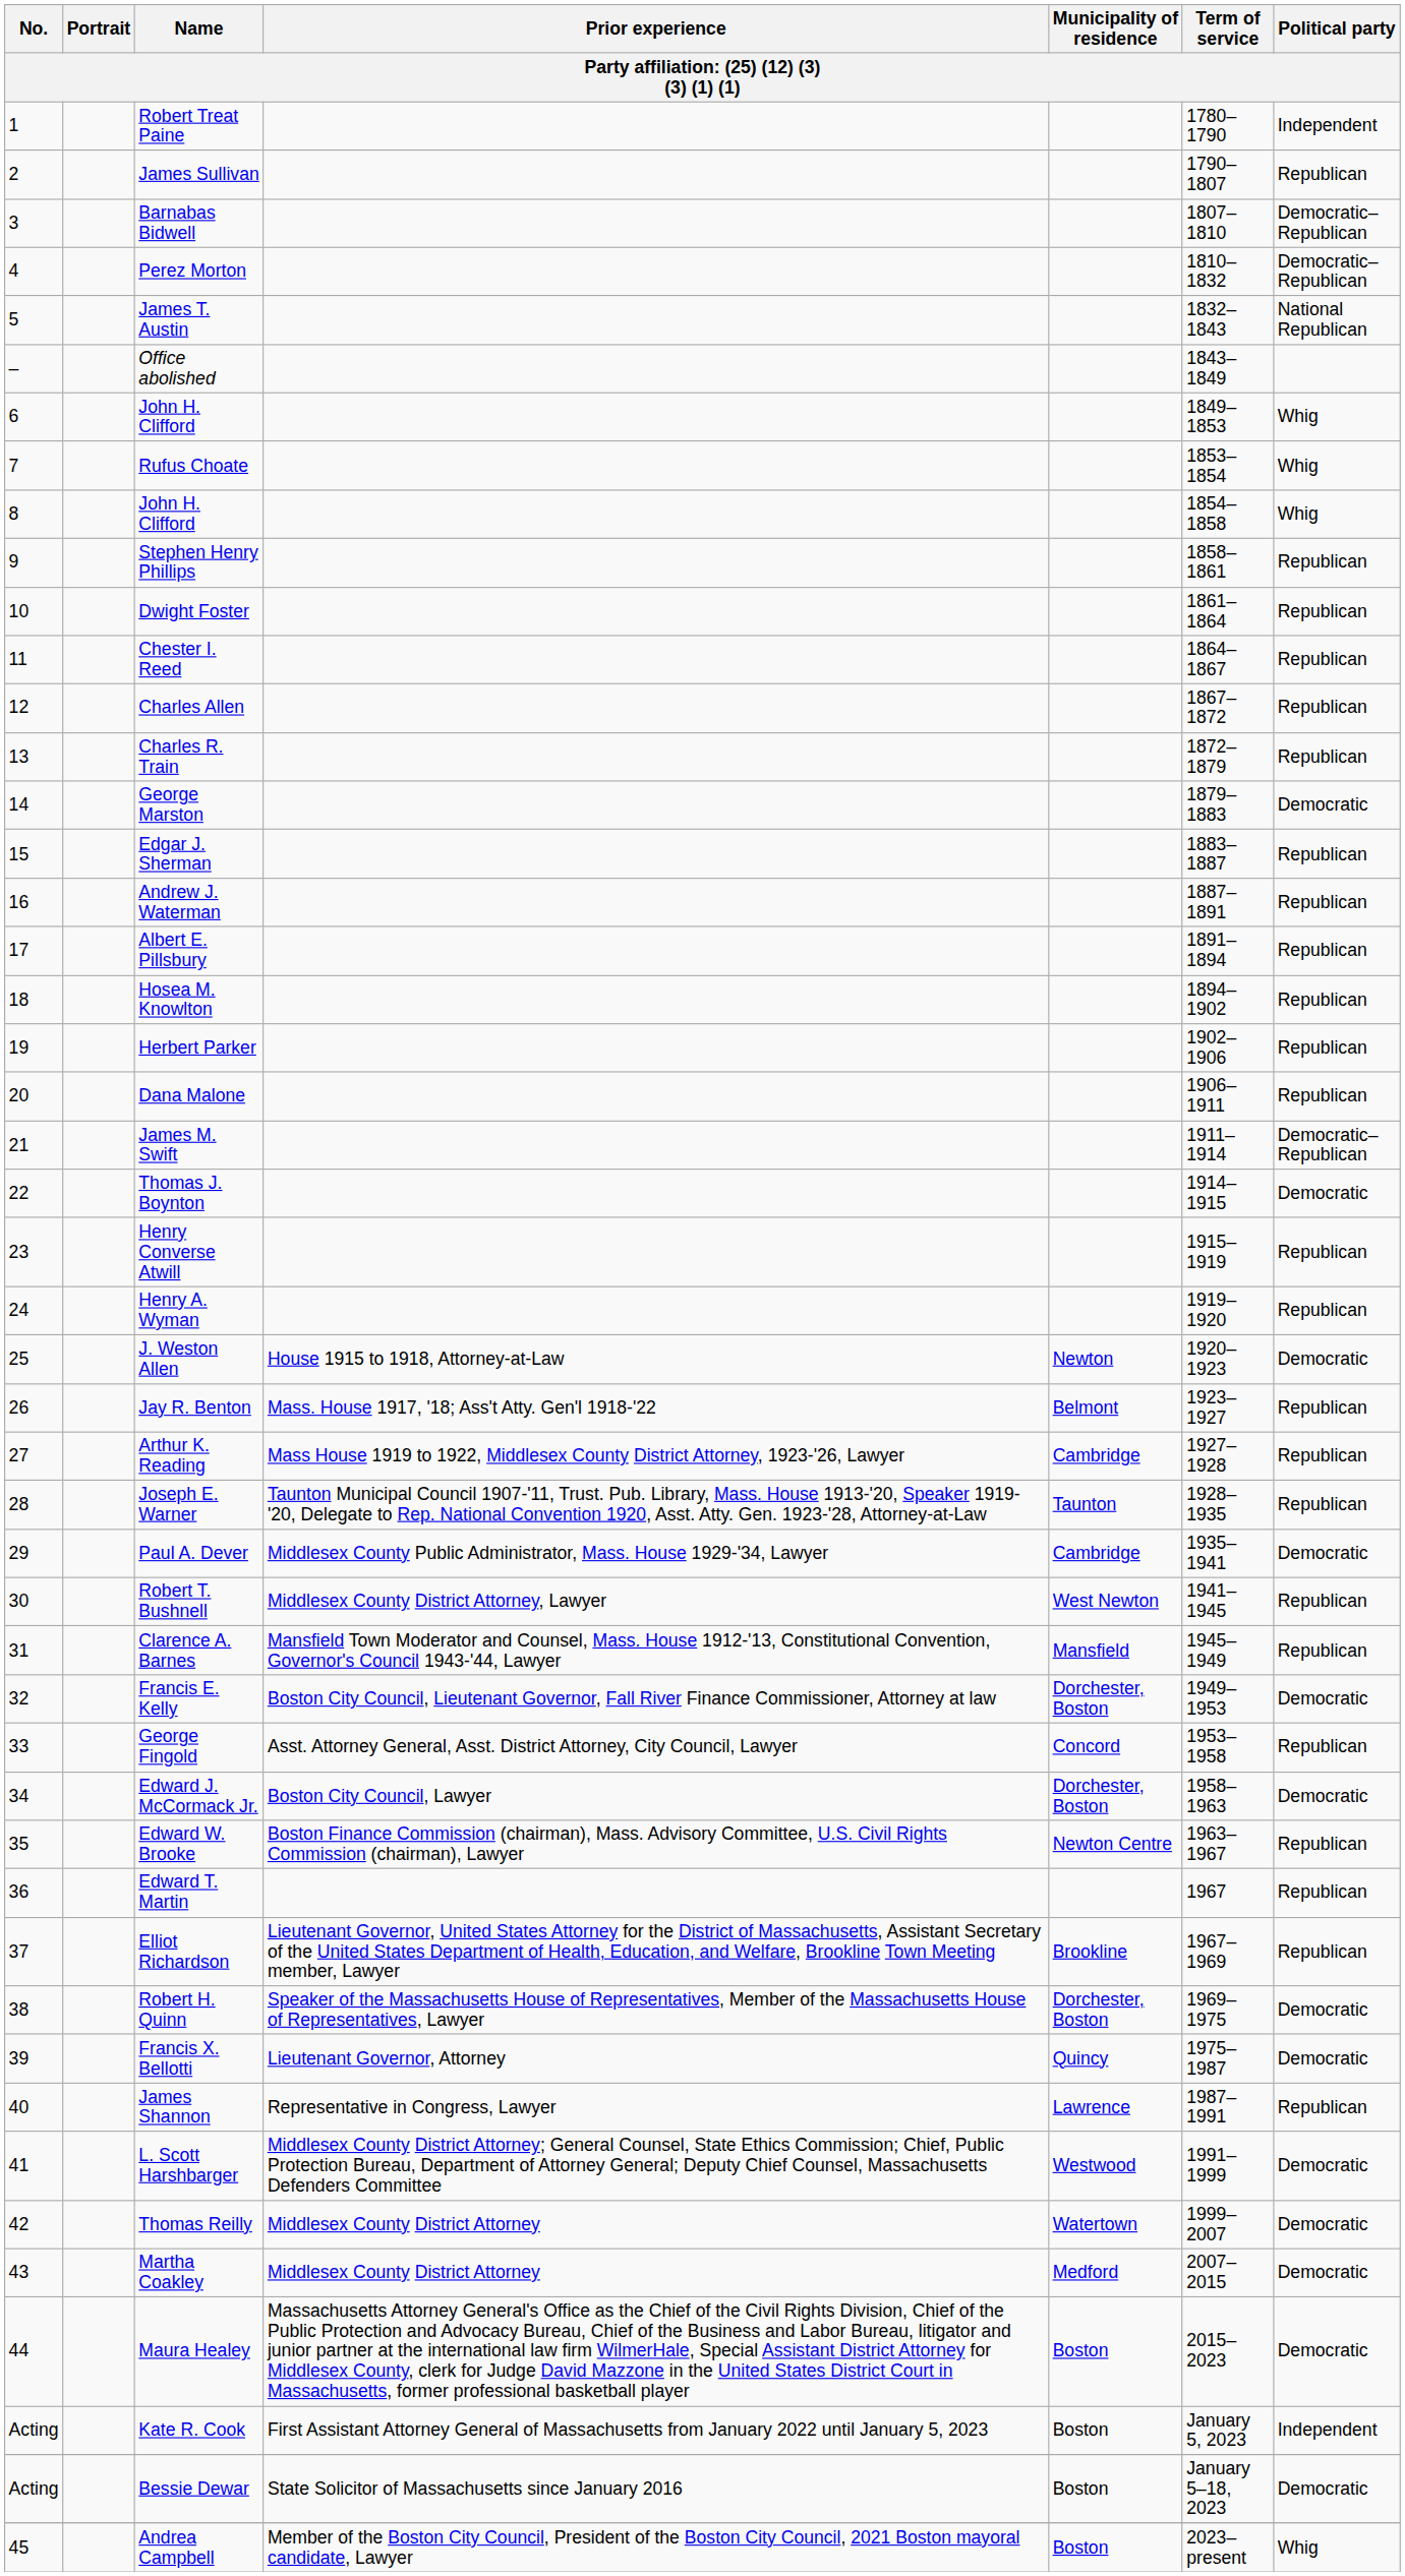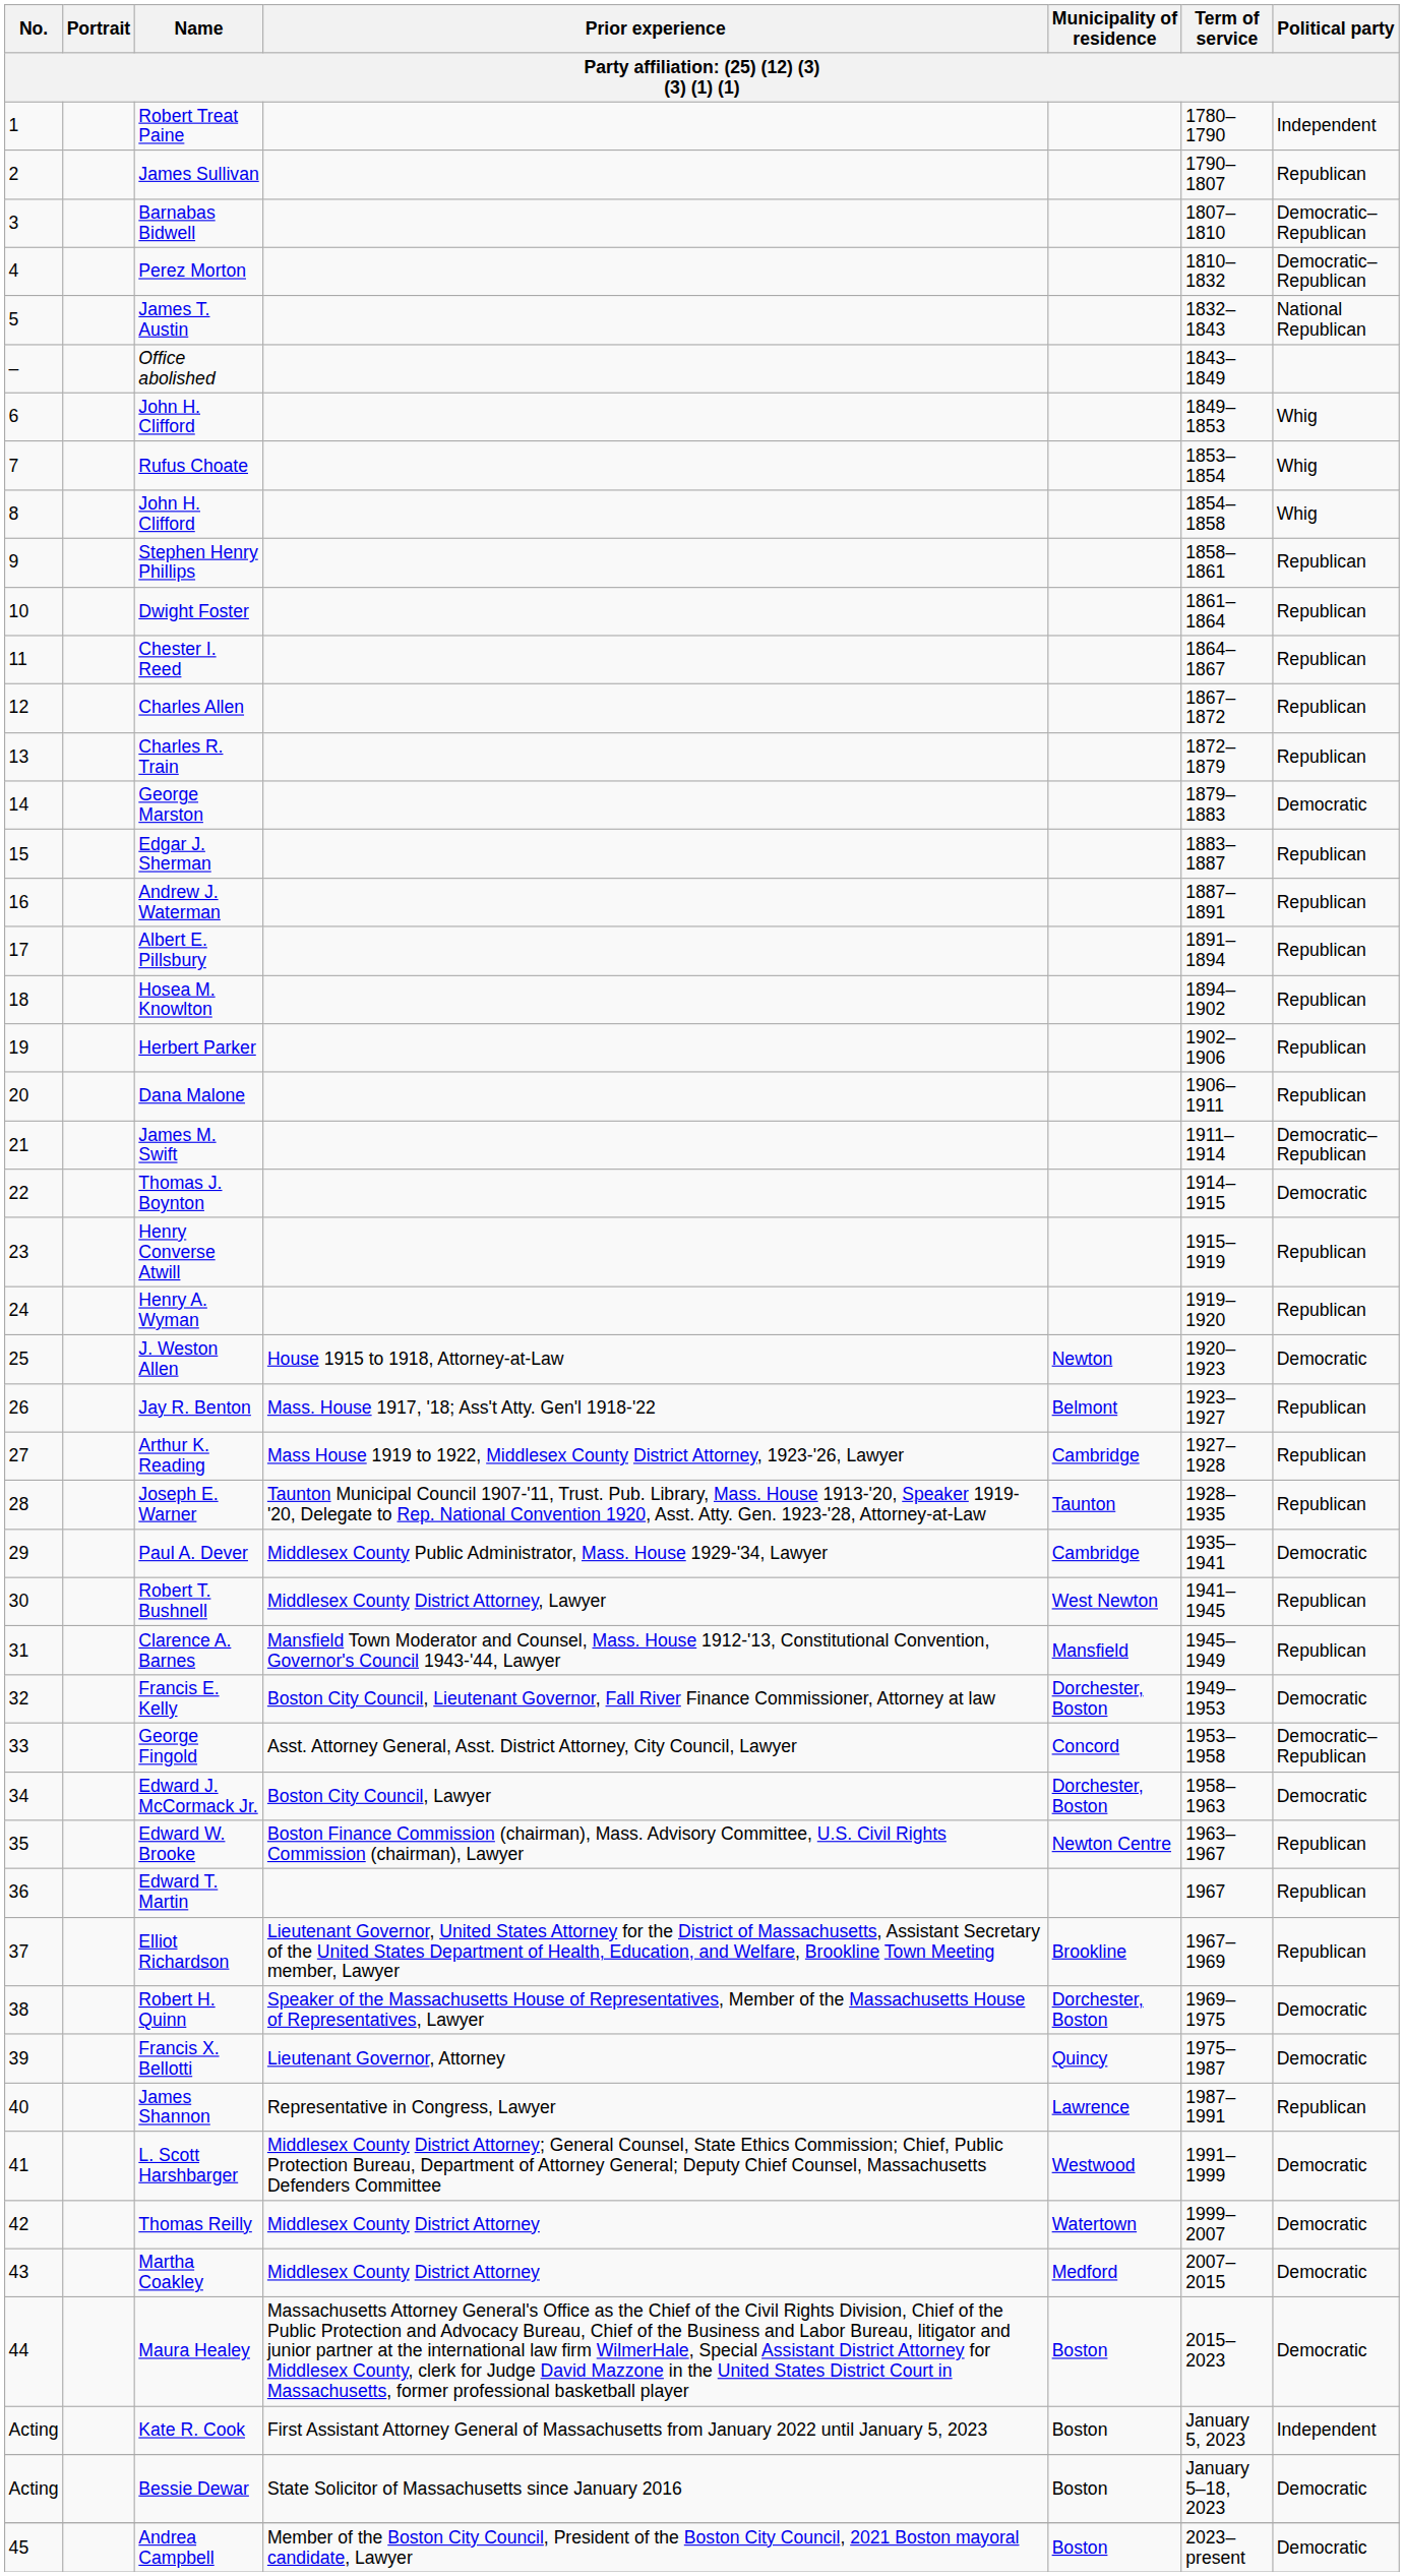George Fingold | Political party: Republican -> Democratic–Republican
Andrea Campbell | Political party: Whig -> Democratic
